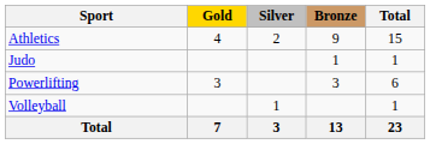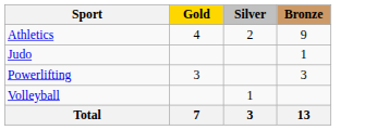- column: Total | 15 | 1 | 6 | 1 | 23
